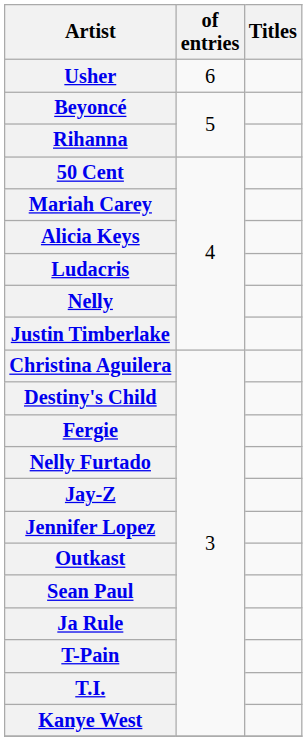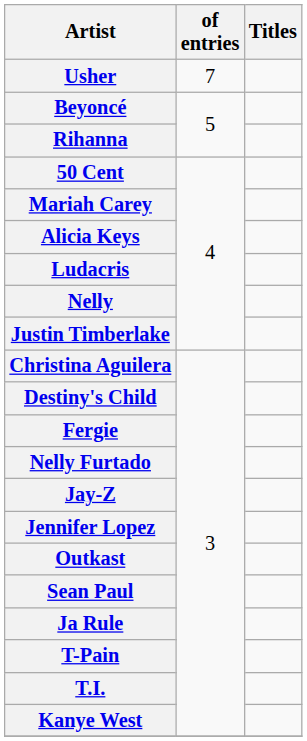Usher | of entries: 6 -> 7
